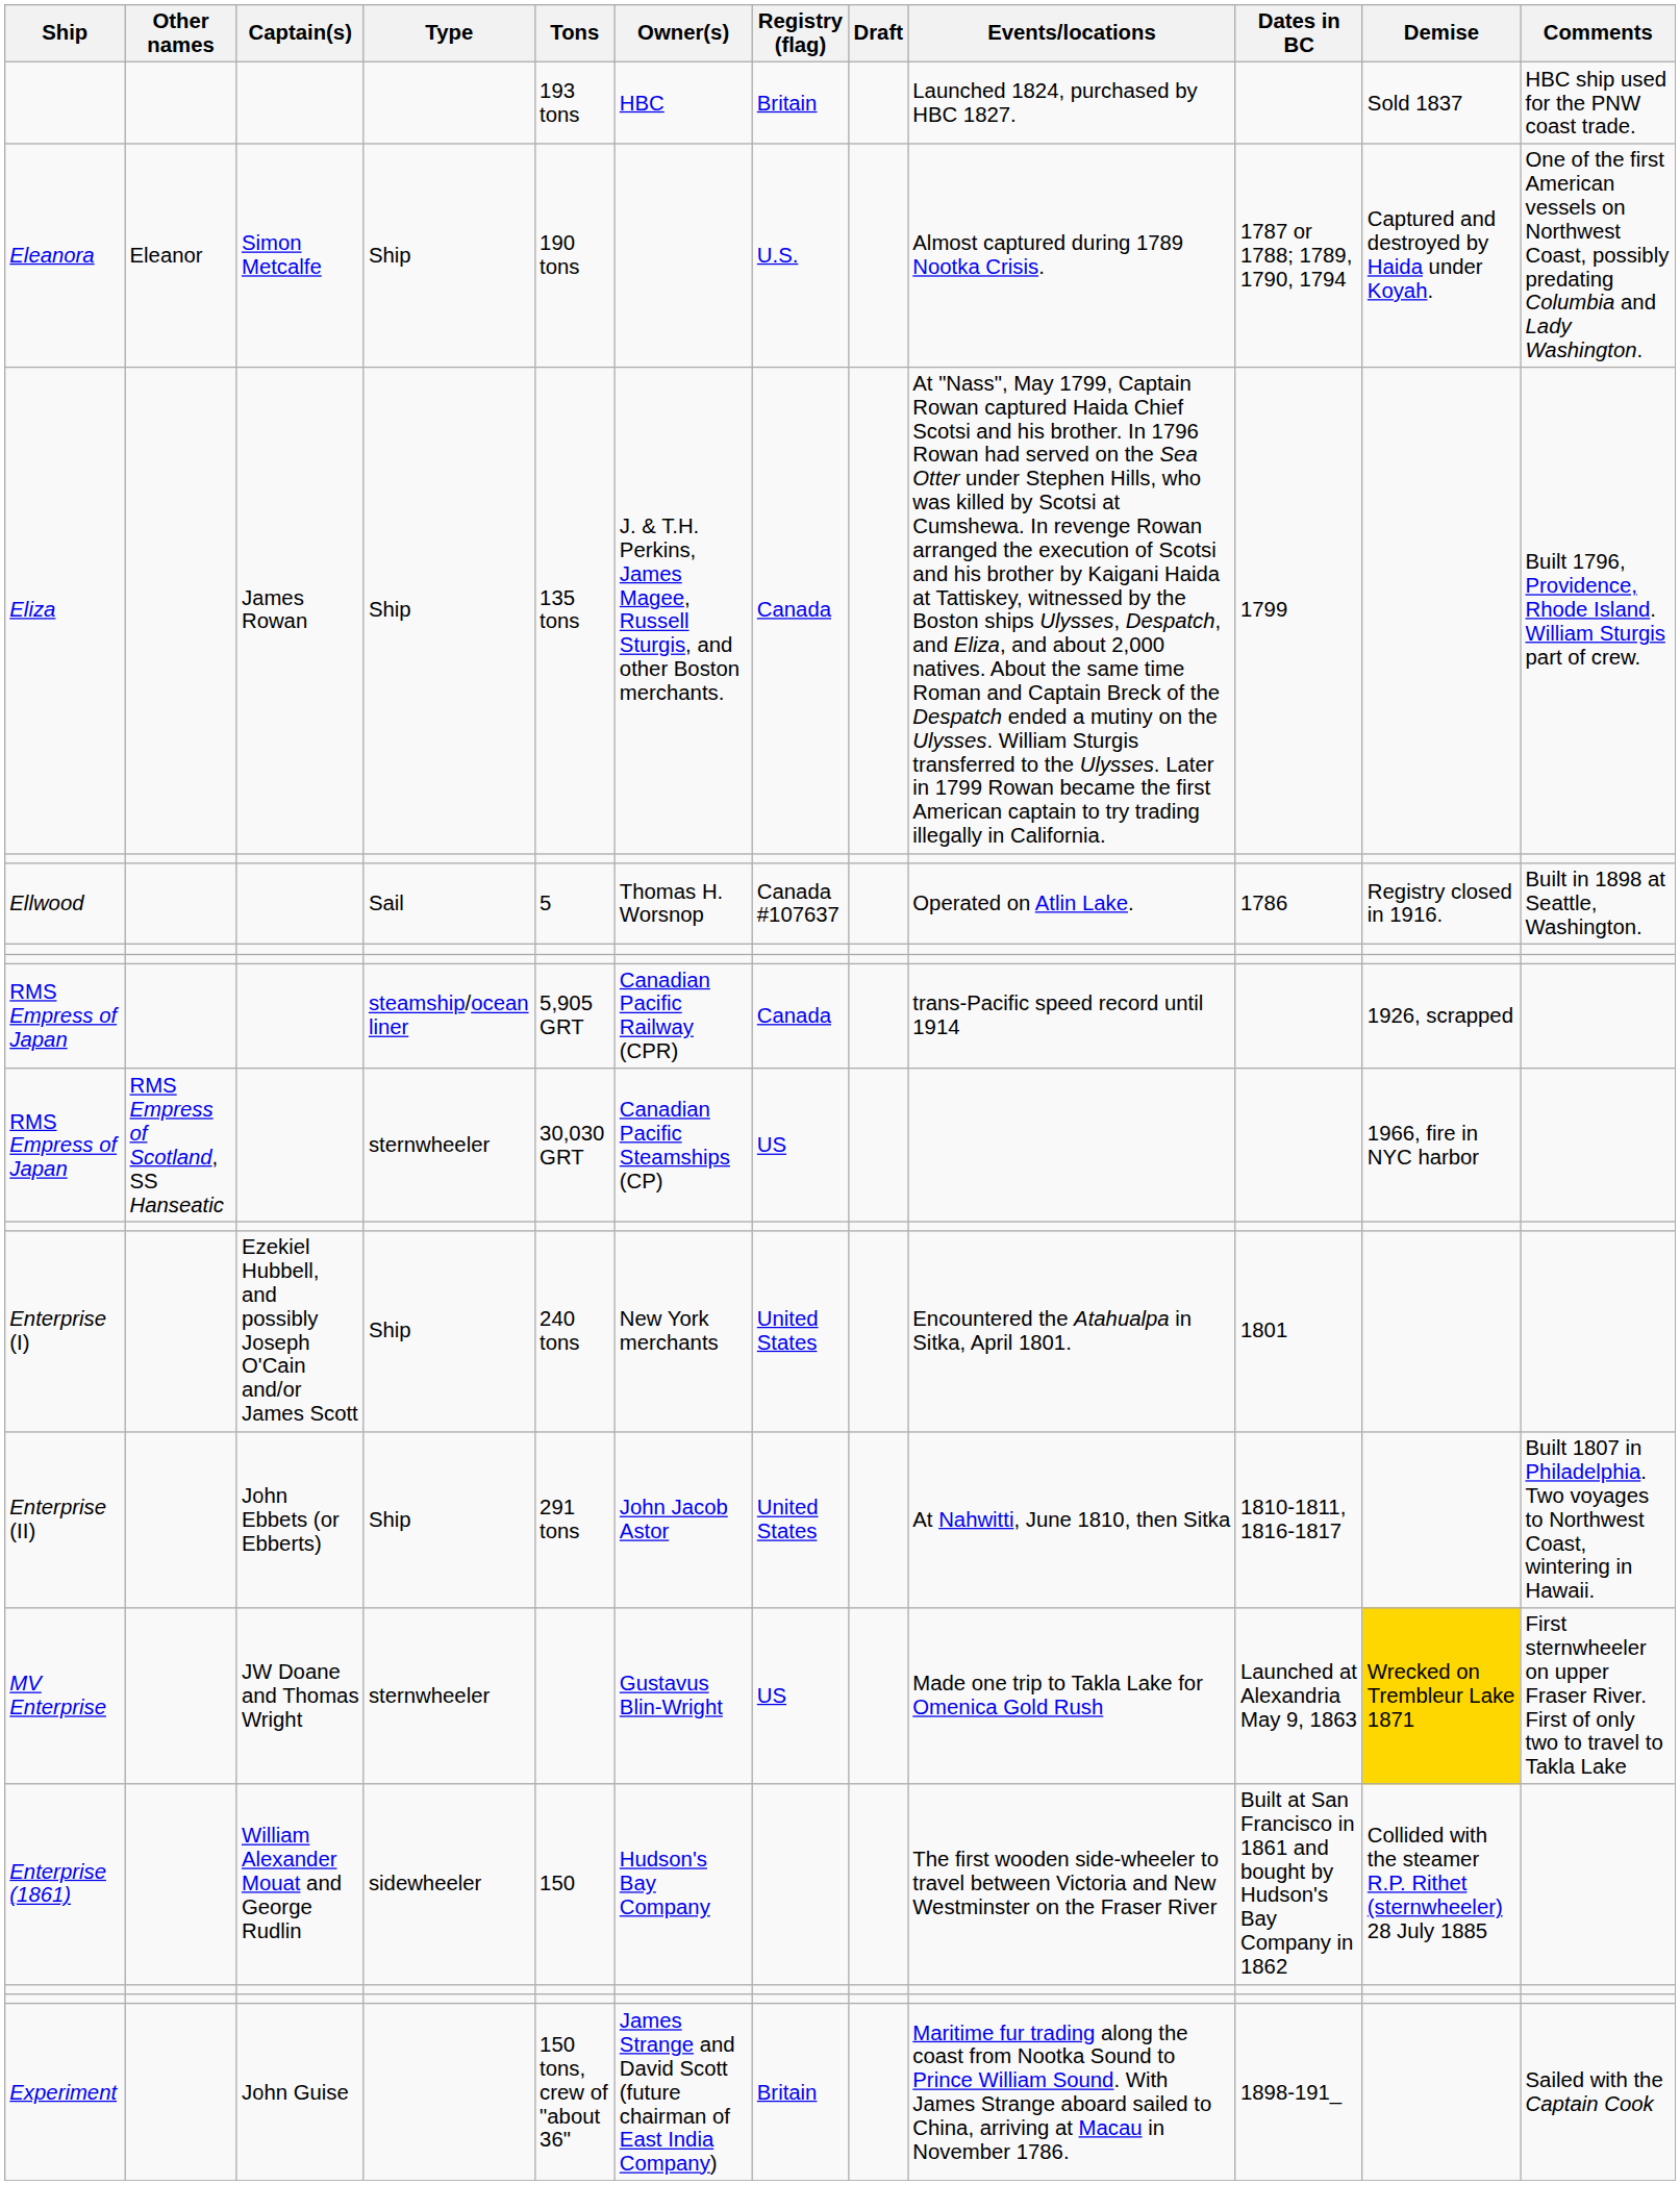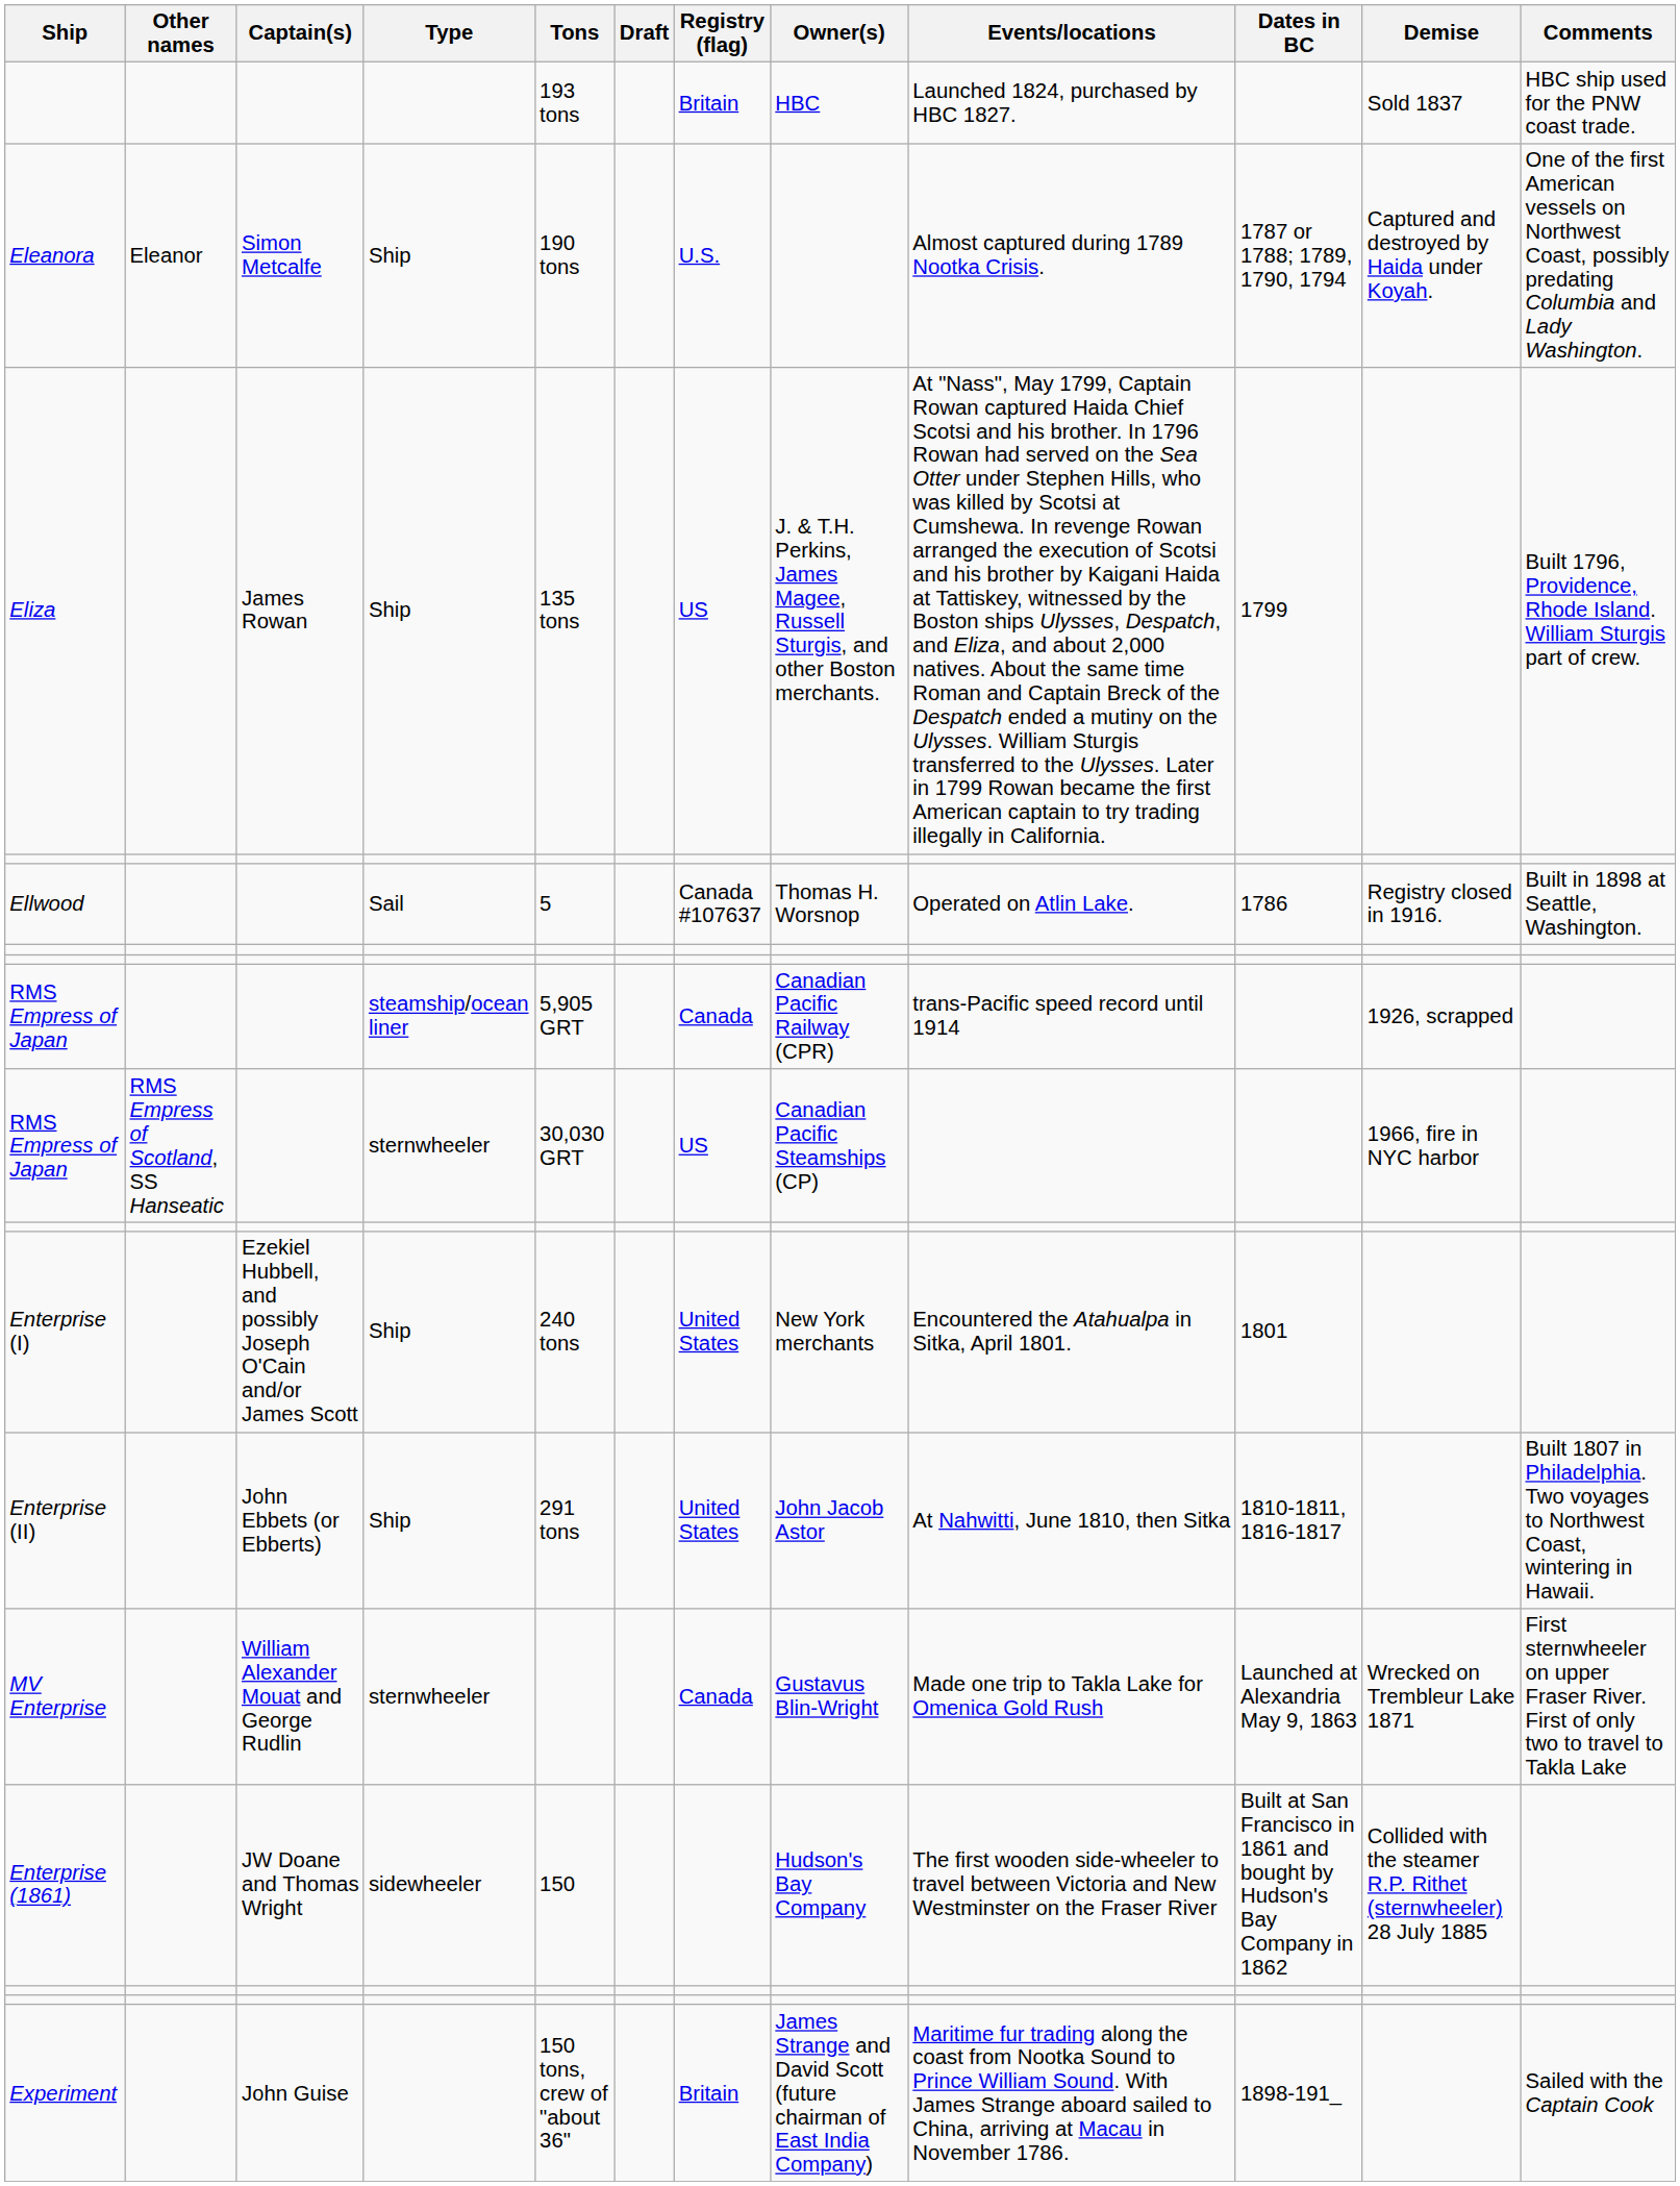columns swapped: Draft <-> Owner(s)
Eliza | Registry (flag): Canada -> US
MV Enterprise | Captain(s): JW Doane and Thomas Wright -> William Alexander Mouat and George Rudlin
MV Enterprise | Registry (flag): US -> Canada
MV Enterprise | Demise: gold background -> no background
Enterprise (1861) | Captain(s): William Alexander Mouat and George Rudlin -> JW Doane and Thomas Wright
